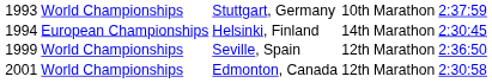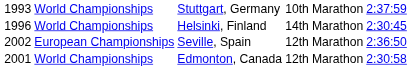Helsinki, Finland | column 1: 1994 -> 1996
Helsinki, Finland | column 2: European Championships -> World Championships
Seville, Spain | column 1: 1999 -> 2002
Seville, Spain | column 2: World Championships -> European Championships
